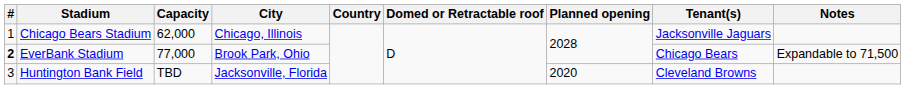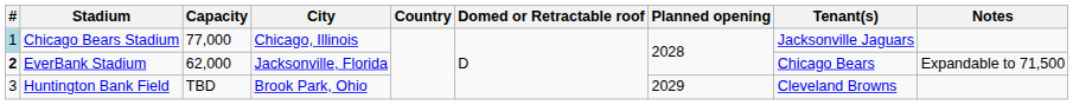Chicago Bears Stadium | #: no background -> lightblue background
Chicago Bears Stadium | Capacity: 62,000 -> 77,000
EverBank Stadium | Capacity: 77,000 -> 62,000
EverBank Stadium | City: Brook Park, Ohio -> Jacksonville, Florida
Huntington Bank Field | City: Jacksonville, Florida -> Brook Park, Ohio
Huntington Bank Field | Planned opening: 2020 -> 2029
